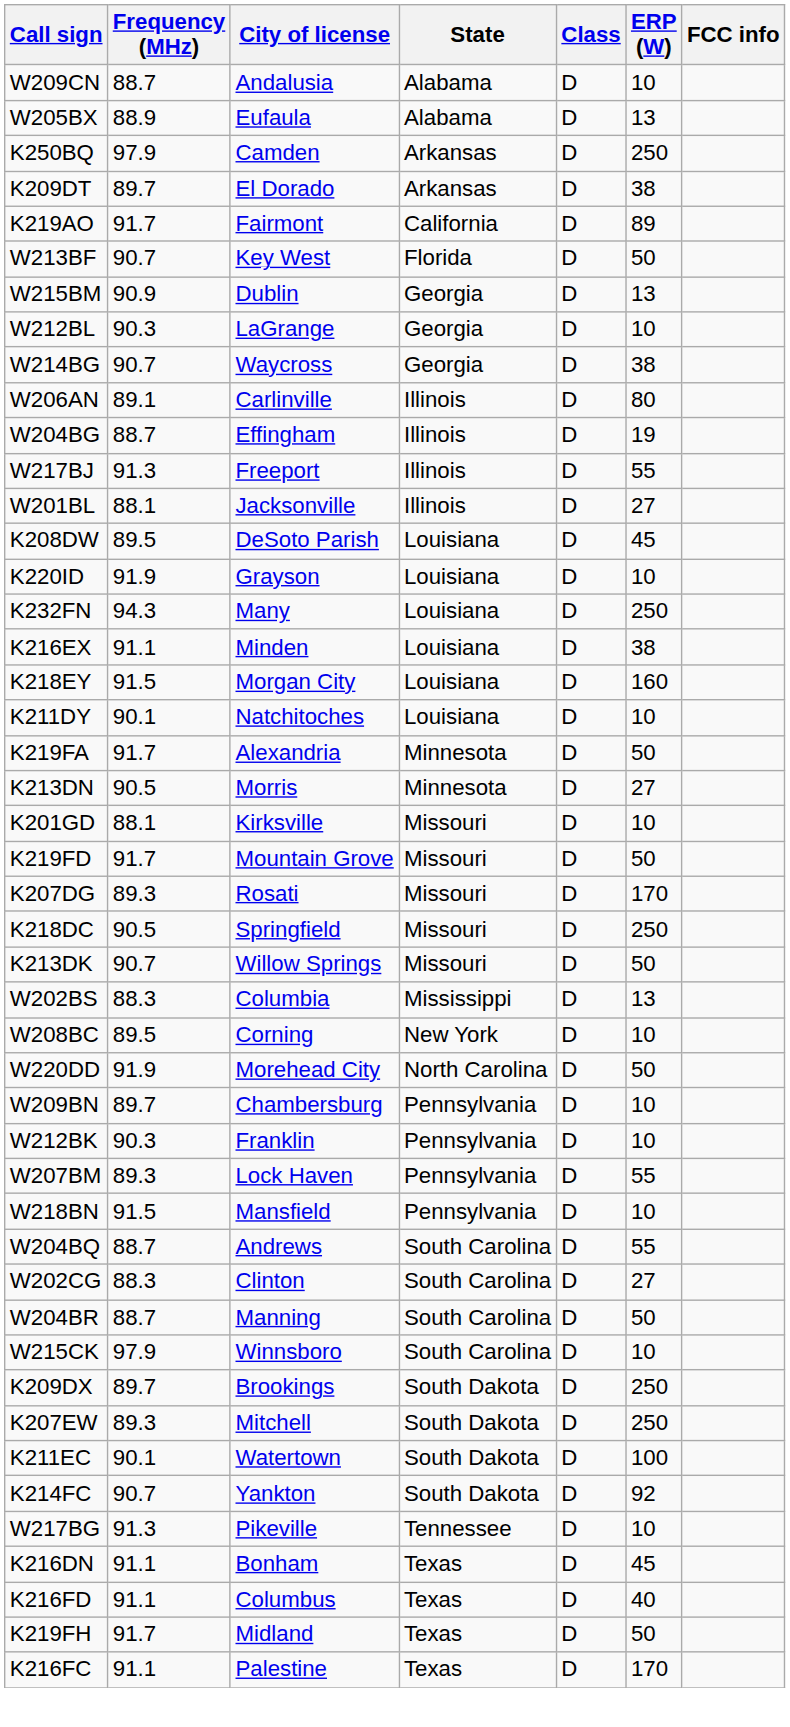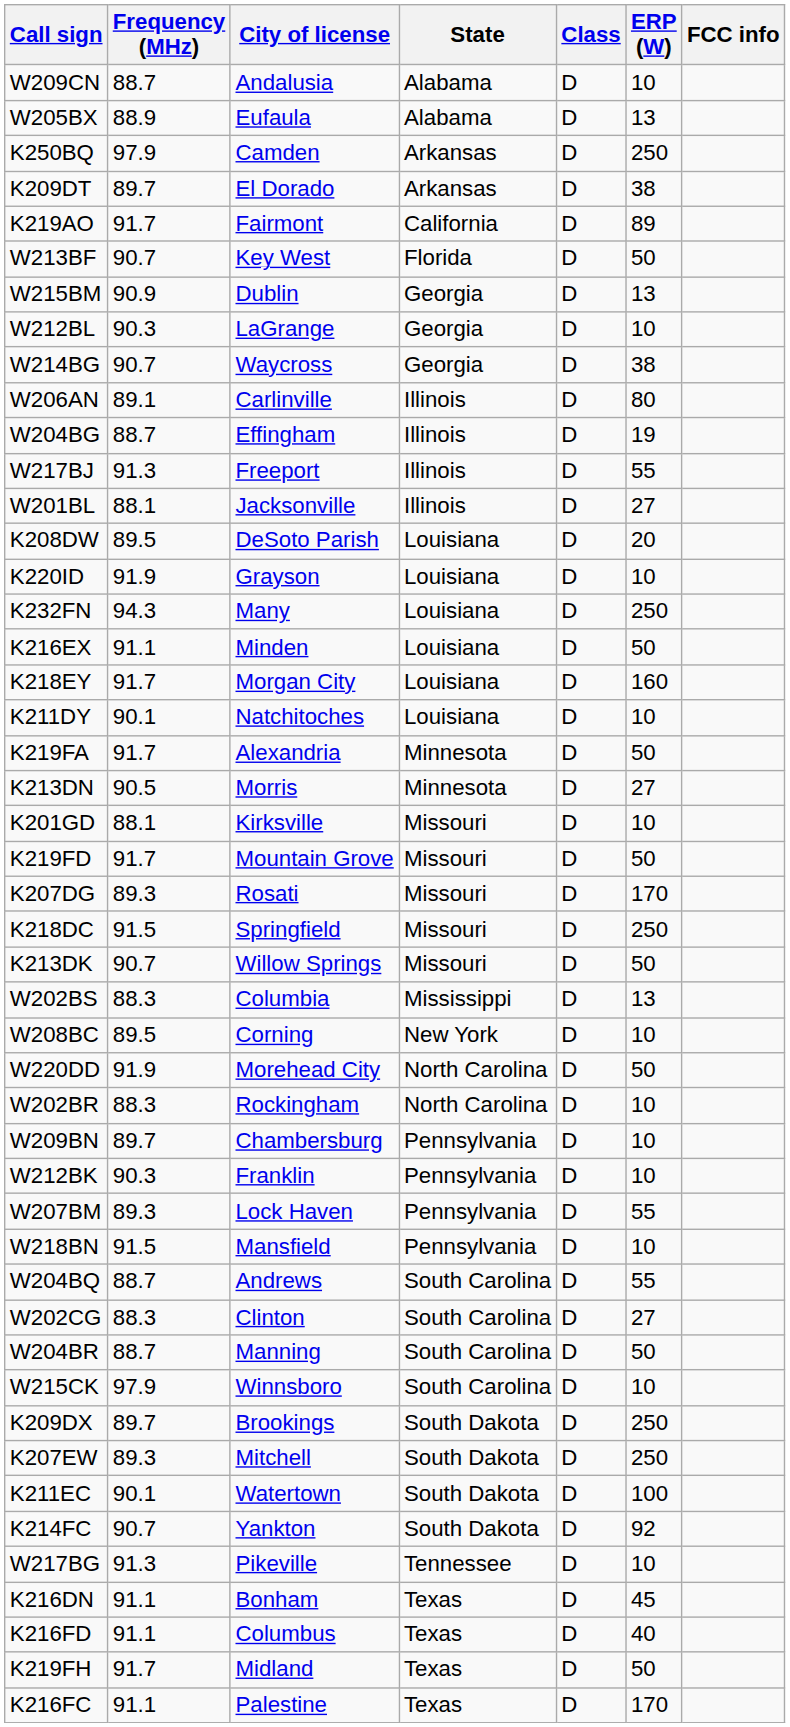K208DW | ERP (W): 45 -> 20
K216EX | ERP (W): 38 -> 50
K218EY | Frequency (MHz): 91.5 -> 91.7
K218DC | Frequency (MHz): 90.5 -> 91.5
+ row: W202BR | 88.3 | Rockingham | North Carolina | D | 10
